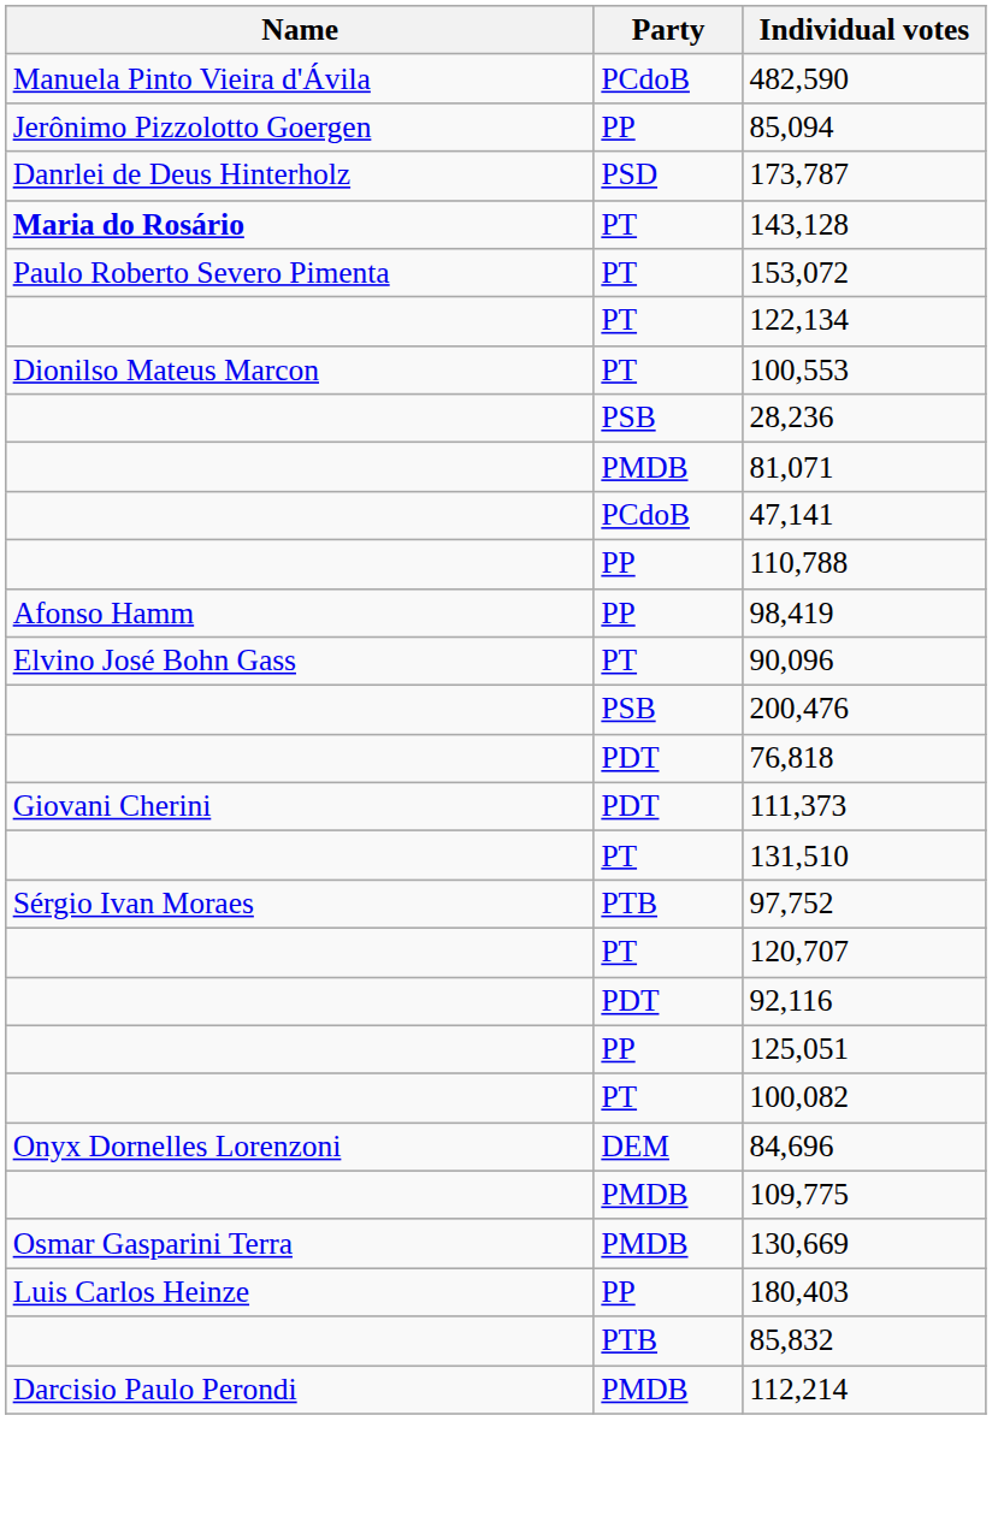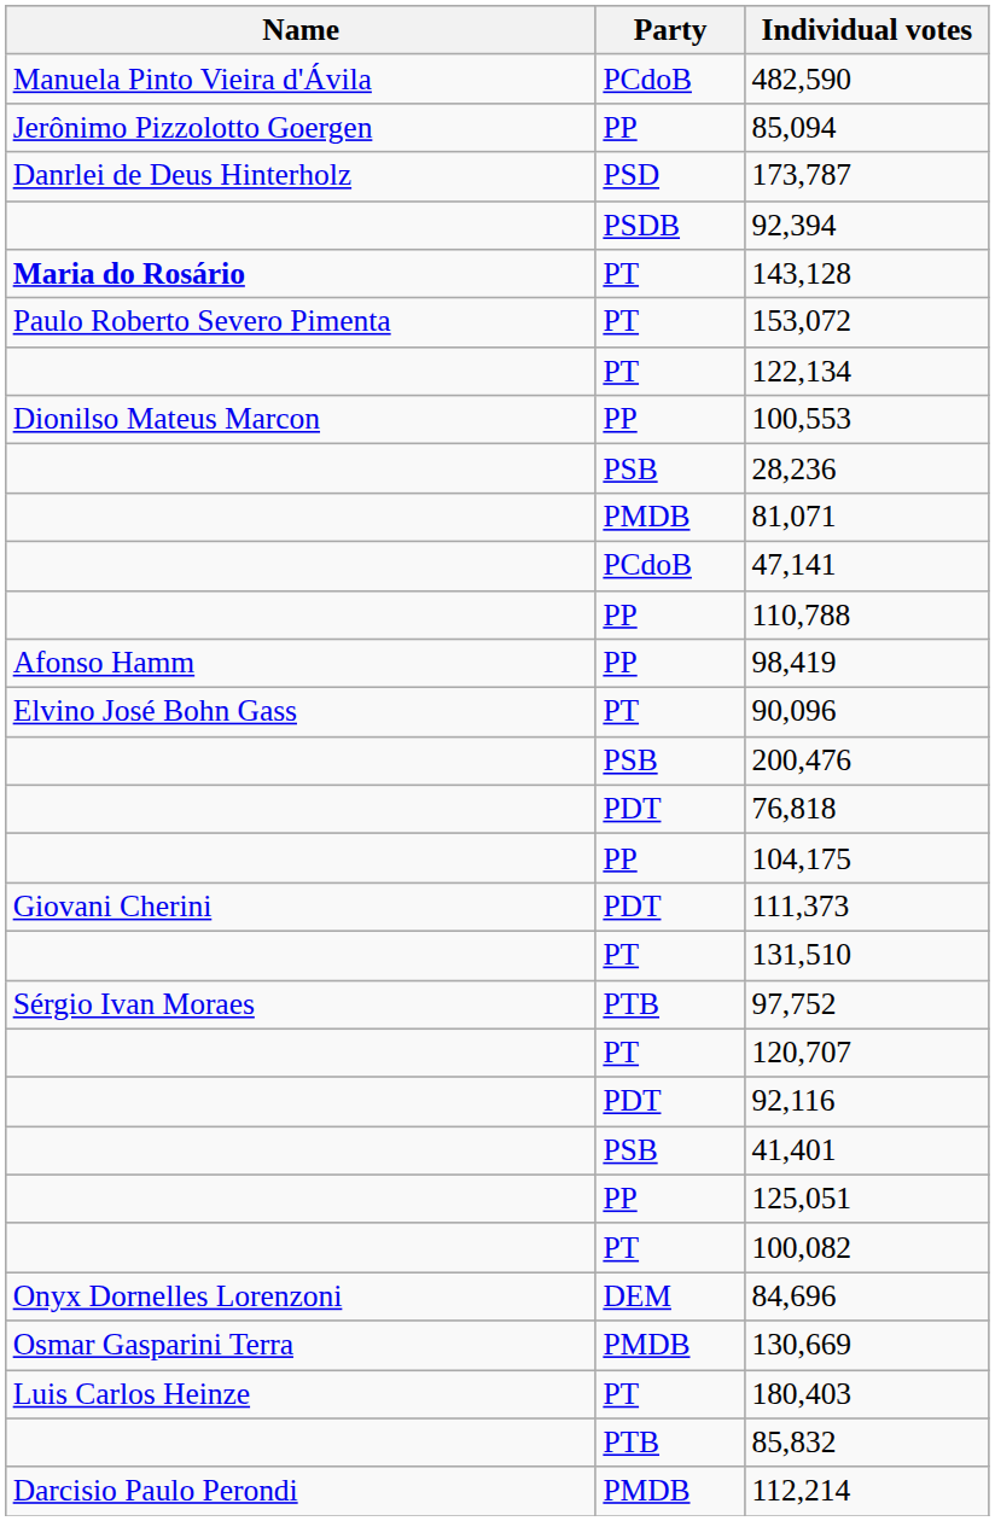+ row: PSDB | 92,394
100,553 | Party: PT -> PP
+ row: PP | 104,175
+ row: PSB | 41,401
- row: PMDB | 109,775
180,403 | Party: PP -> PT
